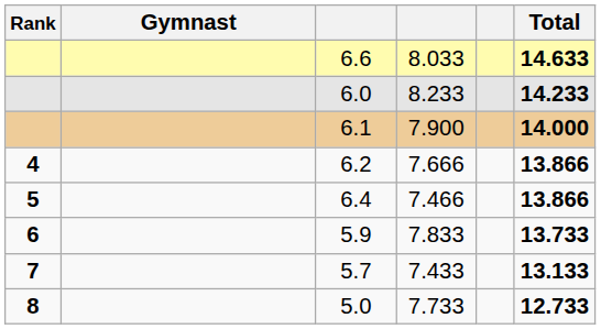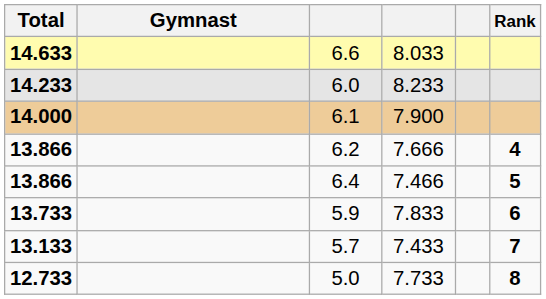columns swapped: Rank <-> Total
